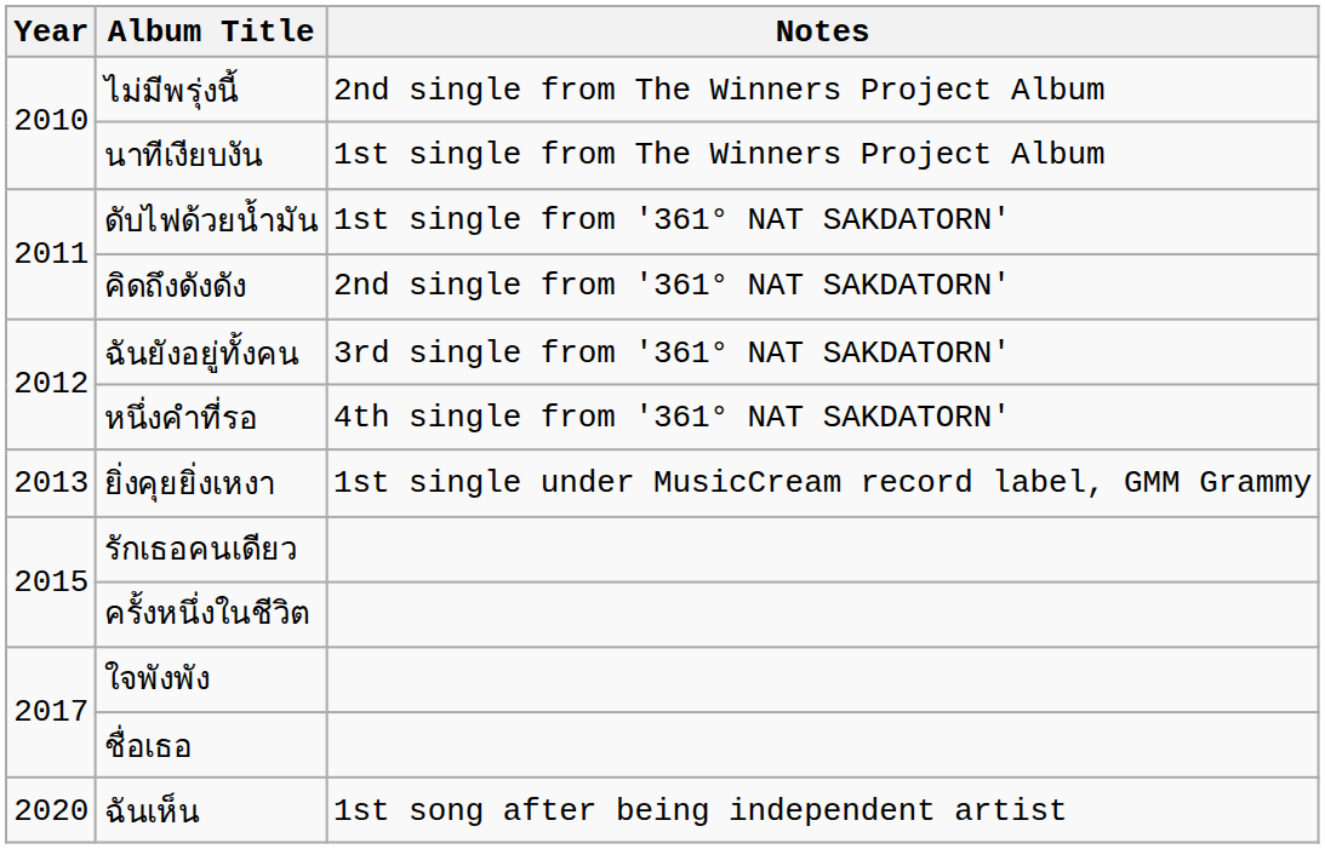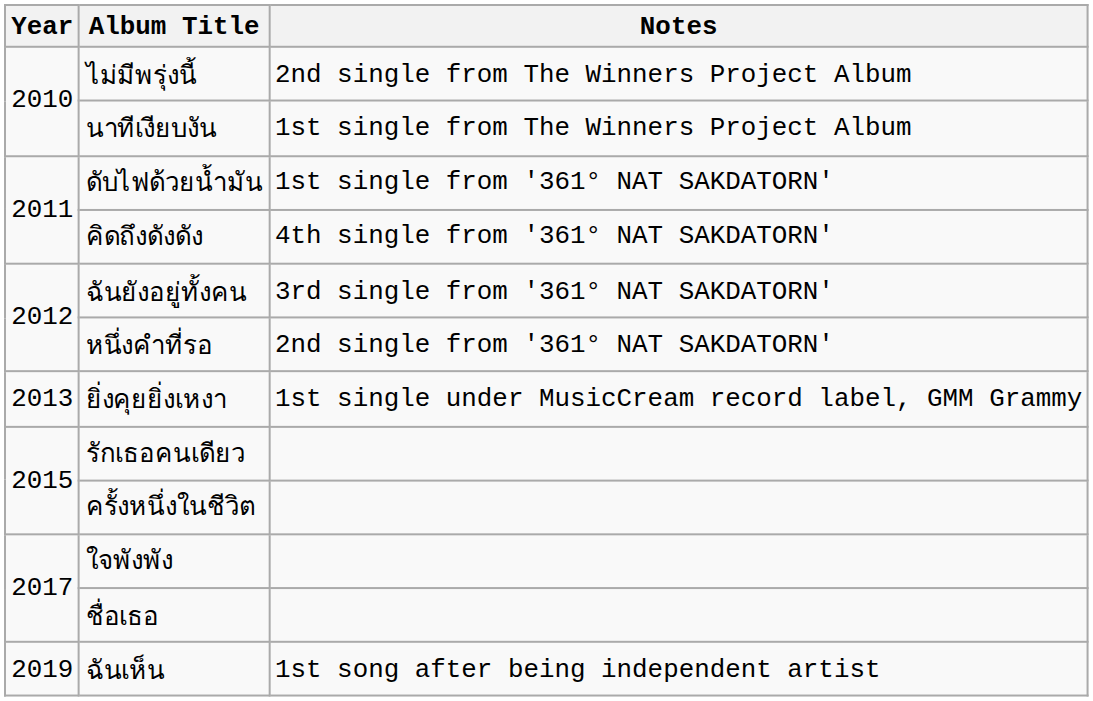คิดถึงดังดัง | Notes: 2nd single from '361° NAT SAKDATORN' -> 4th single from '361° NAT SAKDATORN'
หนึ่งคำที่รอ | Notes: 4th single from '361° NAT SAKDATORN' -> 2nd single from '361° NAT SAKDATORN'
ฉันเห็น | Year: 2020 -> 2019
